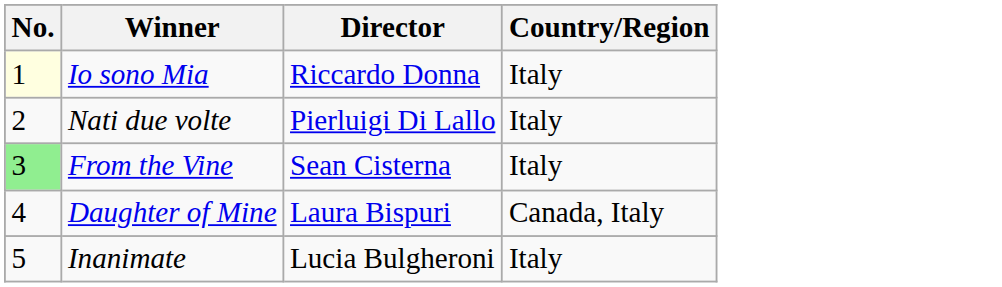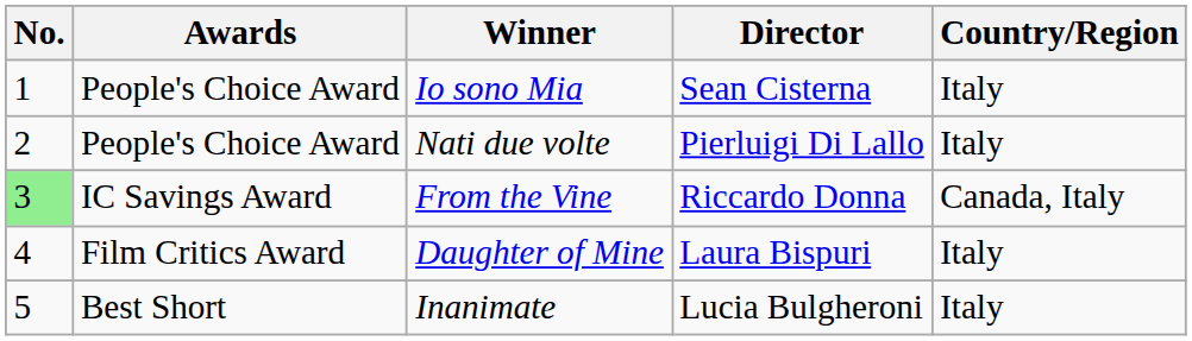+ column: Awards | People's Choice Award | People's Choice Award | IC Savings Award | Film Critics Award | Best Short
Io sono Mia | No.: lightyellow background -> no background
Io sono Mia | Director: Riccardo Donna -> Sean Cisterna
From the Vine | Director: Sean Cisterna -> Riccardo Donna
From the Vine | Country/Region: Italy -> Canada, Italy
Daughter of Mine | Country/Region: Canada, Italy -> Italy
